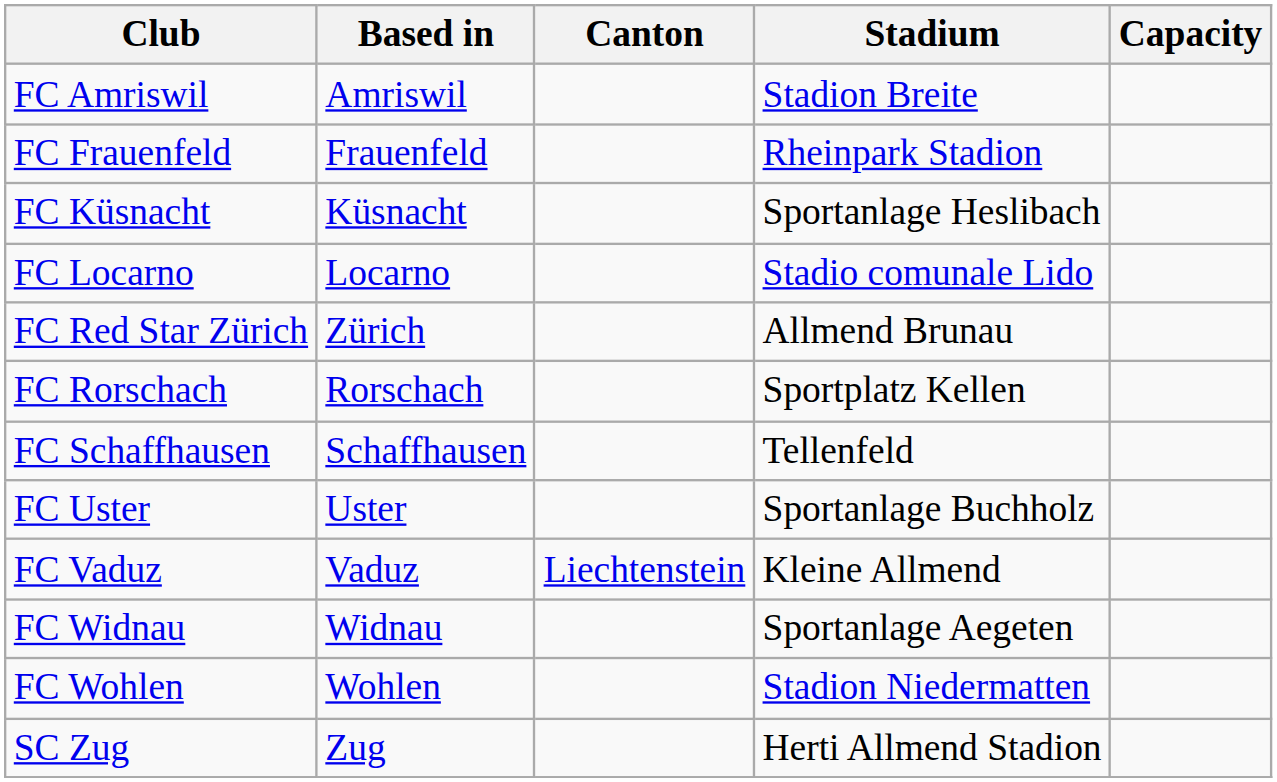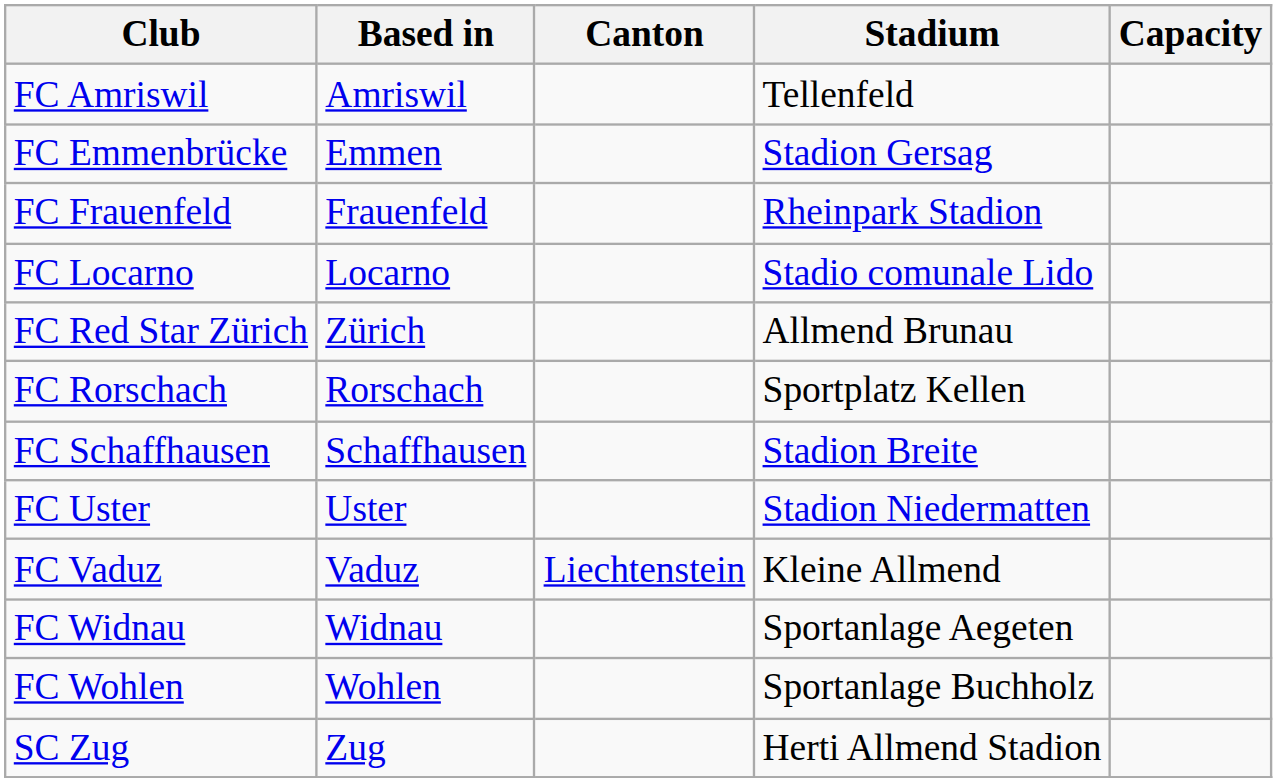FC Amriswil | Stadium: Stadion Breite -> Tellenfeld
+ row: FC Emmenbrücke | Emmen | Stadion Gersag
- row: FC Küsnacht | Küsnacht | Sportanlage Heslibach
FC Schaffhausen | Stadium: Tellenfeld -> Stadion Breite
FC Uster | Stadium: Sportanlage Buchholz -> Stadion Niedermatten
FC Wohlen | Stadium: Stadion Niedermatten -> Sportanlage Buchholz
